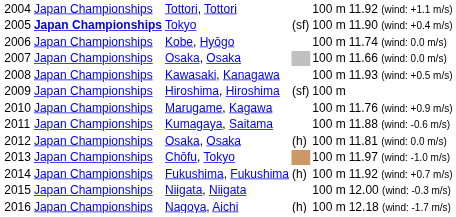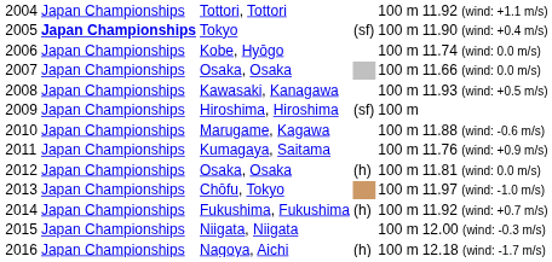Marugame, Kagawa | column 6: 11.76 (wind: +0.9 m/s) -> 11.88 (wind: -0.6 m/s)
Kumagaya, Saitama | column 6: 11.88 (wind: -0.6 m/s) -> 11.76 (wind: +0.9 m/s)
